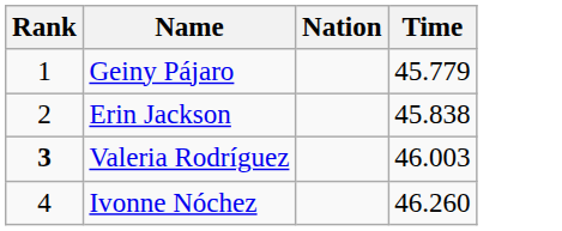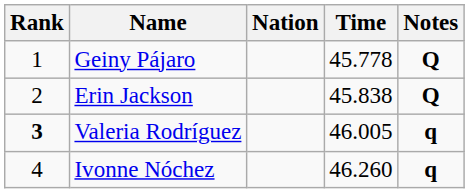+ column: Notes | Q | Q | q | q
Geiny Pájaro | Time: 45.779 -> 45.778
Valeria Rodríguez | Time: 46.003 -> 46.005
